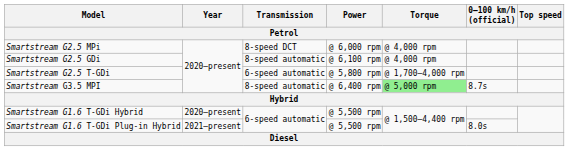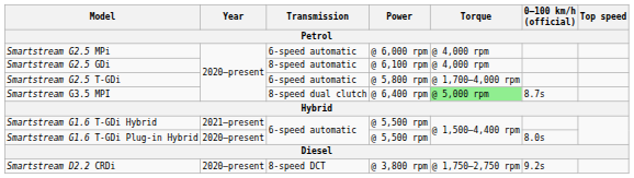Smartstream G2.5 MPi | Transmission: 8-speed DCT -> 6-speed automatic
Smartstream G3.5 MPI | Transmission: 8-speed automatic -> 8-speed dual clutch
Smartstream G1.6 T-GDi Hybrid | Year: 2020–present -> 2021–present
Smartstream G1.6 T-GDi Plug-in Hybrid | Year: 2021–present -> 2020–present
+ row: Smartstream D2.2 CRDi | 2020–present | 8-speed DCT | @ 3,800 rpm | @ 1,750–2,750 rpm | 9.2s
